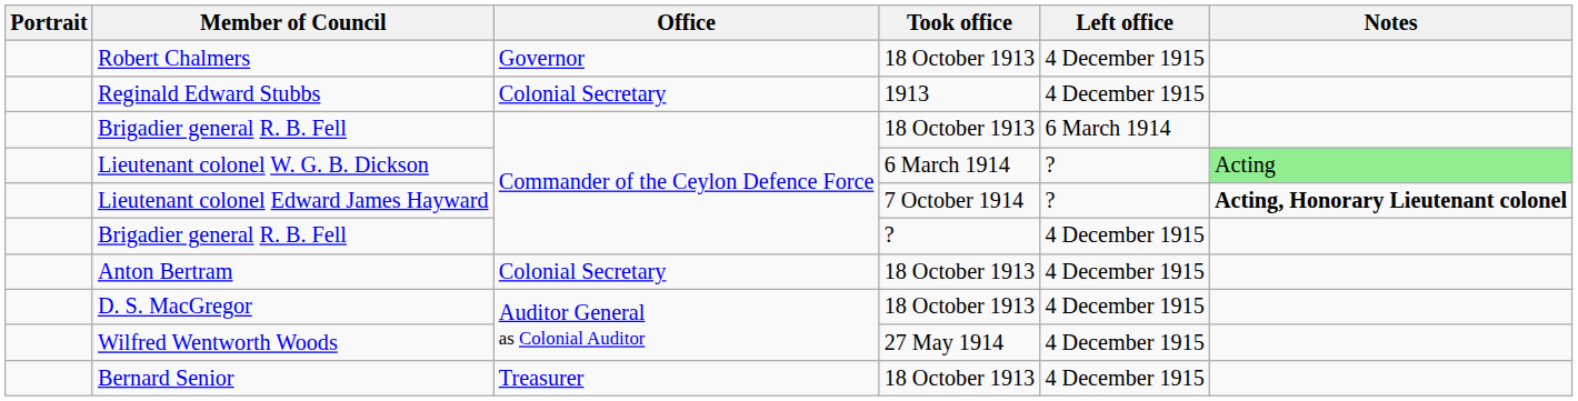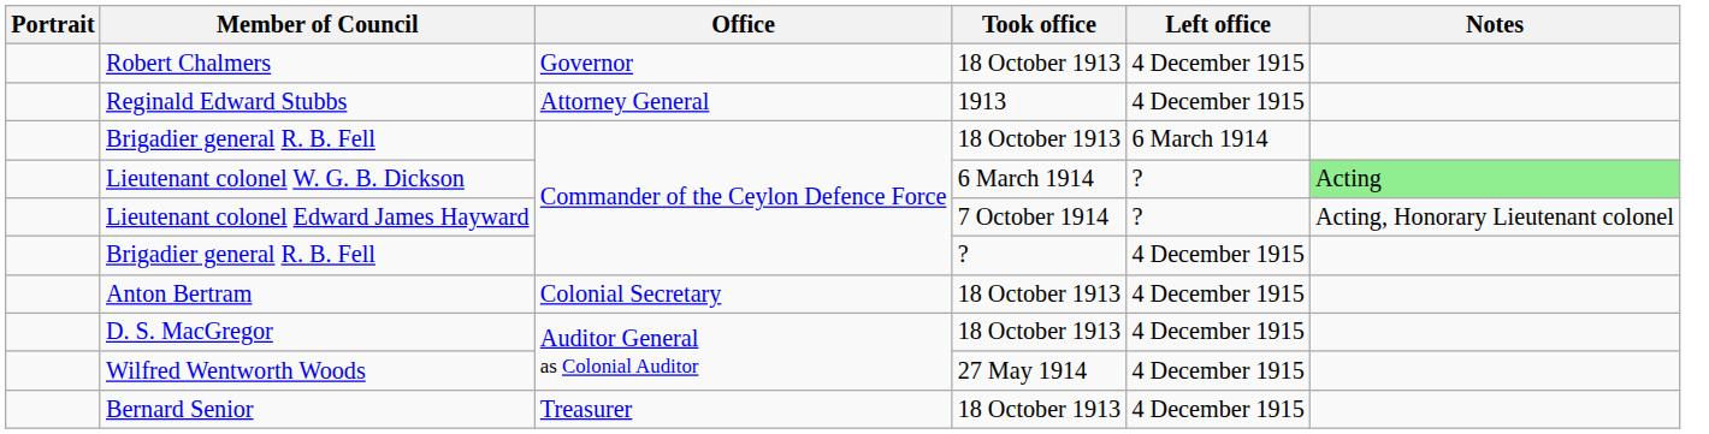Reginald Edward Stubbs | Office: Colonial Secretary -> Attorney General
Lieutenant colonel Edward James Hayward | Notes: bold -> normal
